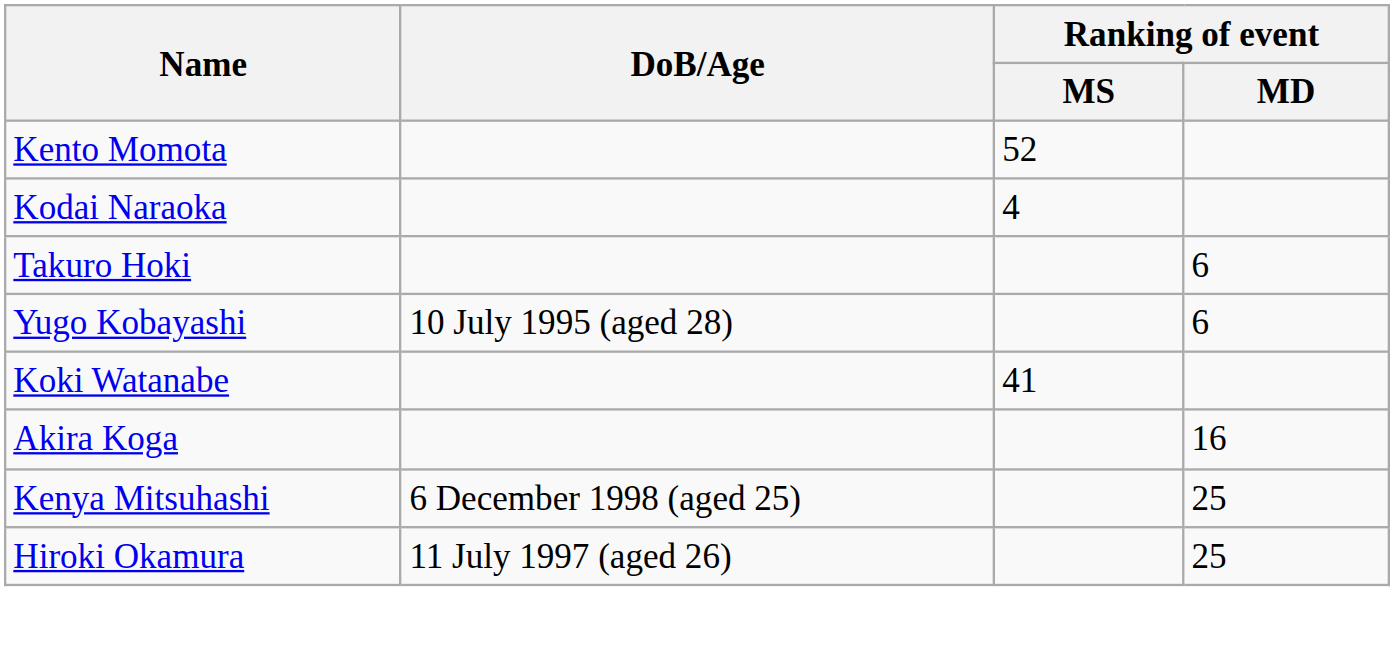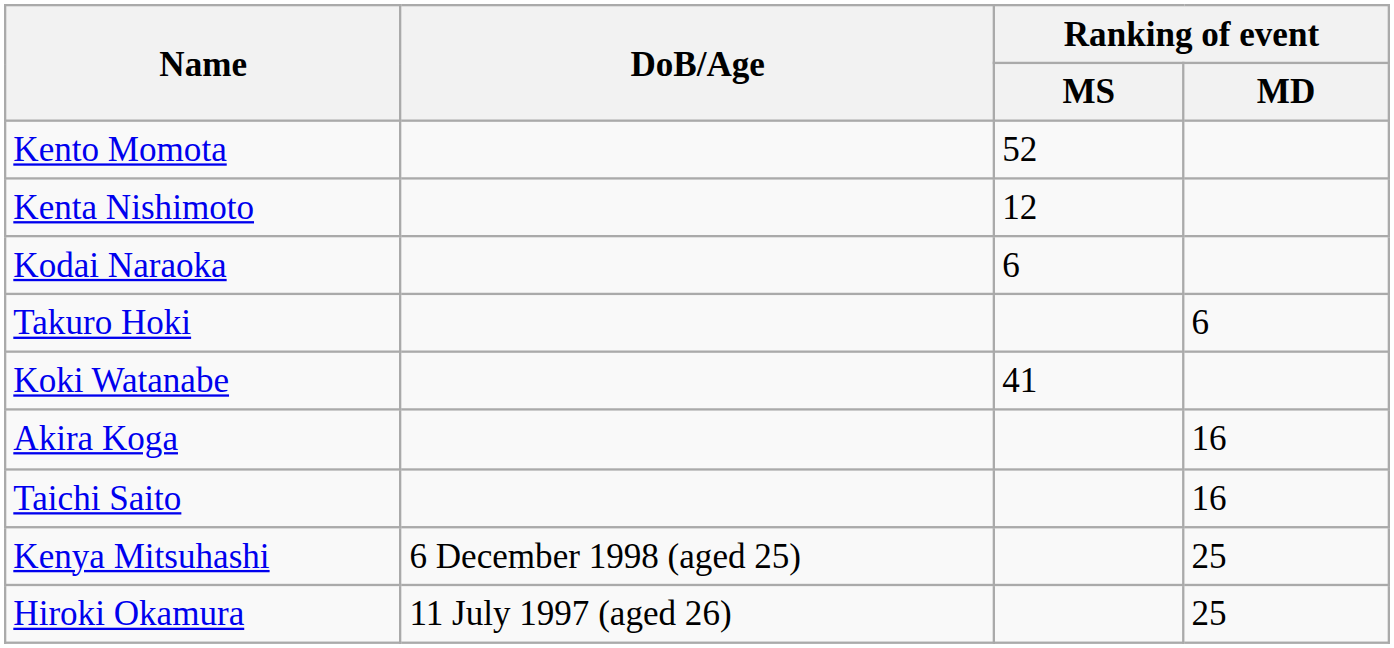+ row: Kenta Nishimoto | 12
Kodai Naraoka | Ranking of event / MS: 4 -> 6
- row: Yugo Kobayashi | 10 July 1995 (aged 28) | 6
+ row: Taichi Saito | 16
